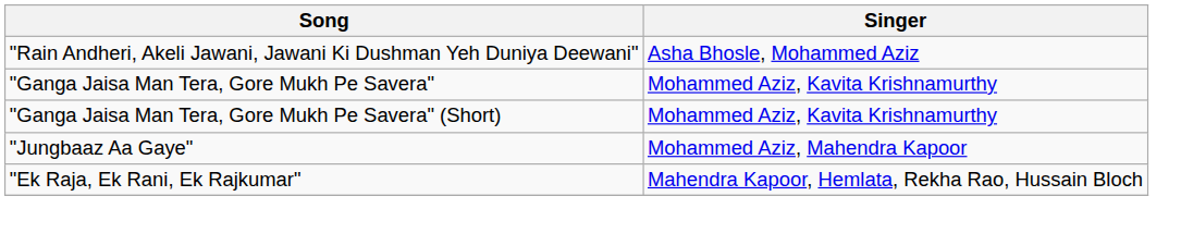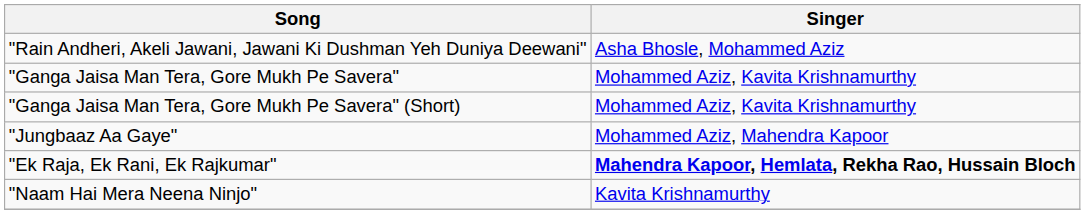"Ek Raja, Ek Rani, Ek Rajkumar" | Singer: normal -> bold
+ row: "Naam Hai Mera Neena Ninjo" | Kavita Krishnamurthy
